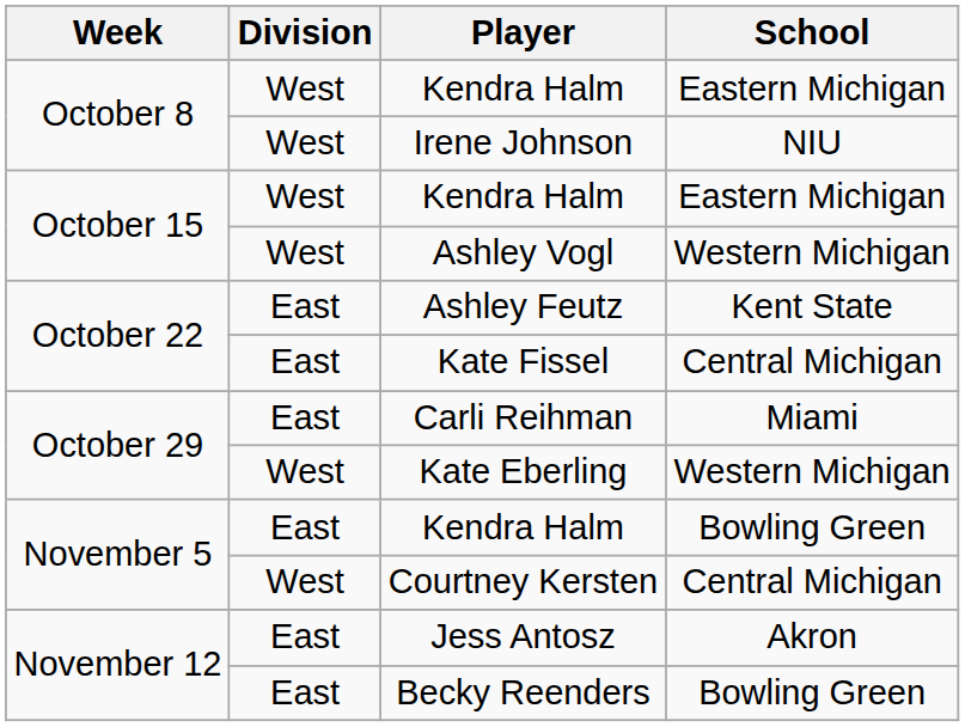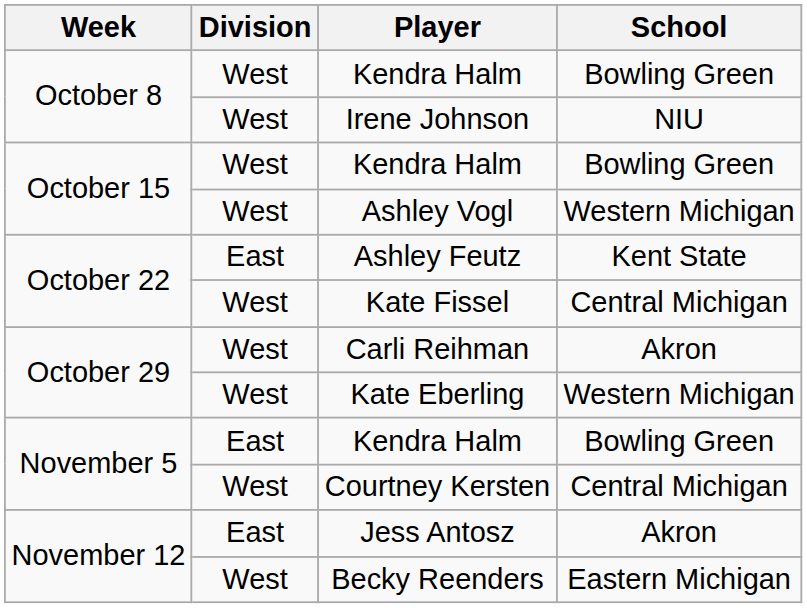October 8 / Kendra Halm | School: Eastern Michigan -> Bowling Green
October 15 / Kendra Halm | School: Eastern Michigan -> Bowling Green
Kate Fissel | Division: East -> West
Carli Reihman | Division: East -> West
Carli Reihman | School: Miami -> Akron
Becky Reenders | Division: East -> West
Becky Reenders | School: Bowling Green -> Eastern Michigan
